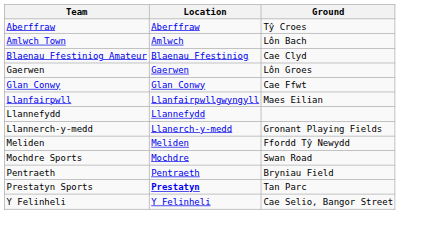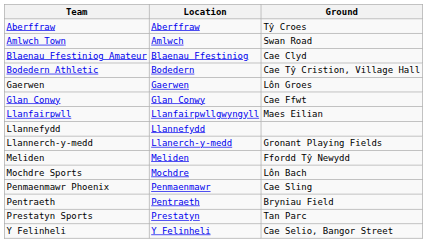Amlwch Town | Ground: Lôn Bach -> Swan Road
+ row: Bodedern Athletic | Bodedern | Cae Tŷ Cristion, Village Hall
Mochdre Sports | Ground: Swan Road -> Lôn Bach
+ row: Penmaenmawr Phoenix | Penmaenmawr | Cae Sling
Prestatyn Sports | Location: bold -> normal
